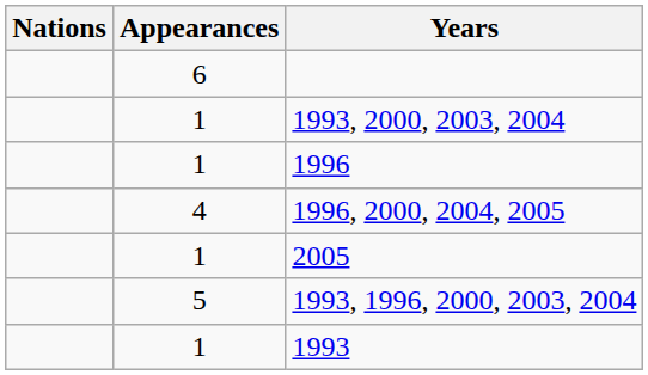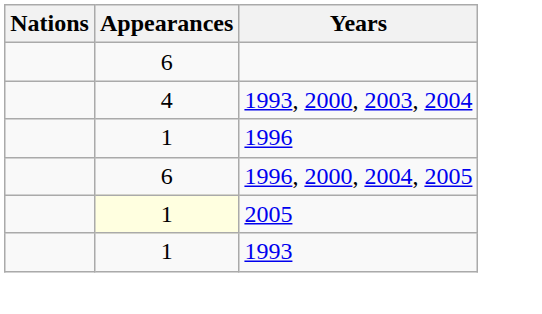1993, 2000, 2003, 2004 | Appearances: 1 -> 4
1996, 2000, 2004, 2005 | Appearances: 4 -> 6
2005 | Appearances: no background -> lightyellow background
- row: 5 | 1993, 1996, 2000, 2003, 2004
